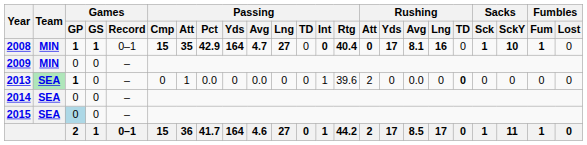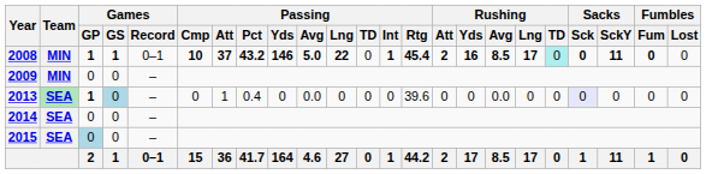2008 | Passing / Cmp: 15 -> 10
2008 | Passing / Att: 35 -> 37
2008 | Passing / Pct: 42.9 -> 43.2
2008 | Passing / Yds: 164 -> 146
2008 | Passing / Avg: 4.7 -> 5.0
2008 | Passing / Lng: 27 -> 22
2008 | Passing / Int: 0 -> 1
2008 | Passing / Rtg: 40.4 -> 45.4
2008 | Rushing / Att: 0 -> 2
2008 | Rushing / Yds: 17 -> 16
2008 | Rushing / Avg: 8.1 -> 8.5
2008 | Rushing / Lng: 16 -> 17
2008 | Rushing / TD: no background -> paleturquoise background
2008 | Sacks / Sck: 1 -> 0
2008 | Sacks / SckY: 10 -> 11
2008 | Fumbles / Fum: 1 -> 0
2013 | Games / GS: no background -> lightblue background
2013 | Passing / Pct: 0.0 -> 0.4
2013 | Passing / Int: 1 -> 0
2013 | Rushing / Att: 2 -> 0
2013 | Rushing / TD: bold -> normal
2013 | Sacks / Sck: no background -> lavender background
